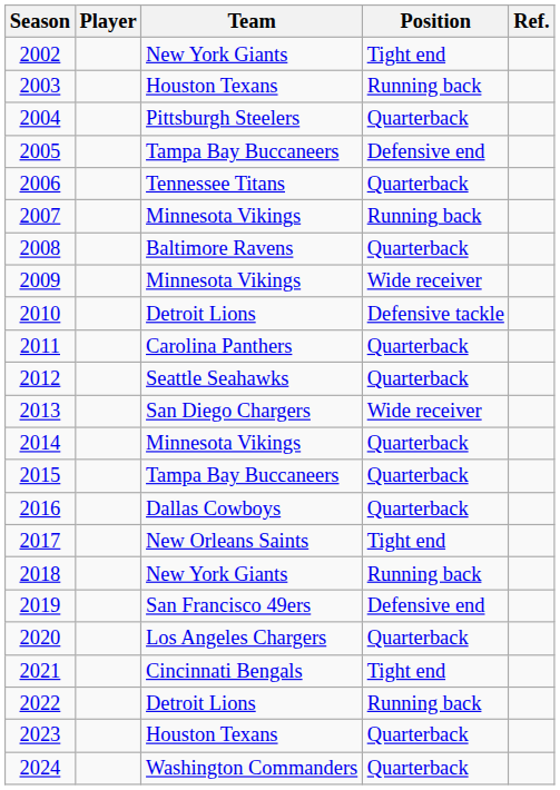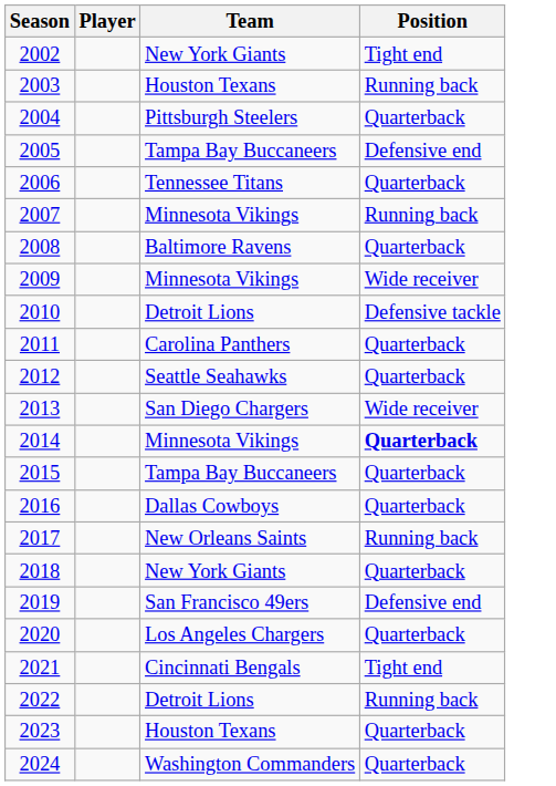- column: Ref.
2014 | Position: normal -> bold
2017 | Position: Tight end -> Running back
2018 | Position: Running back -> Quarterback
